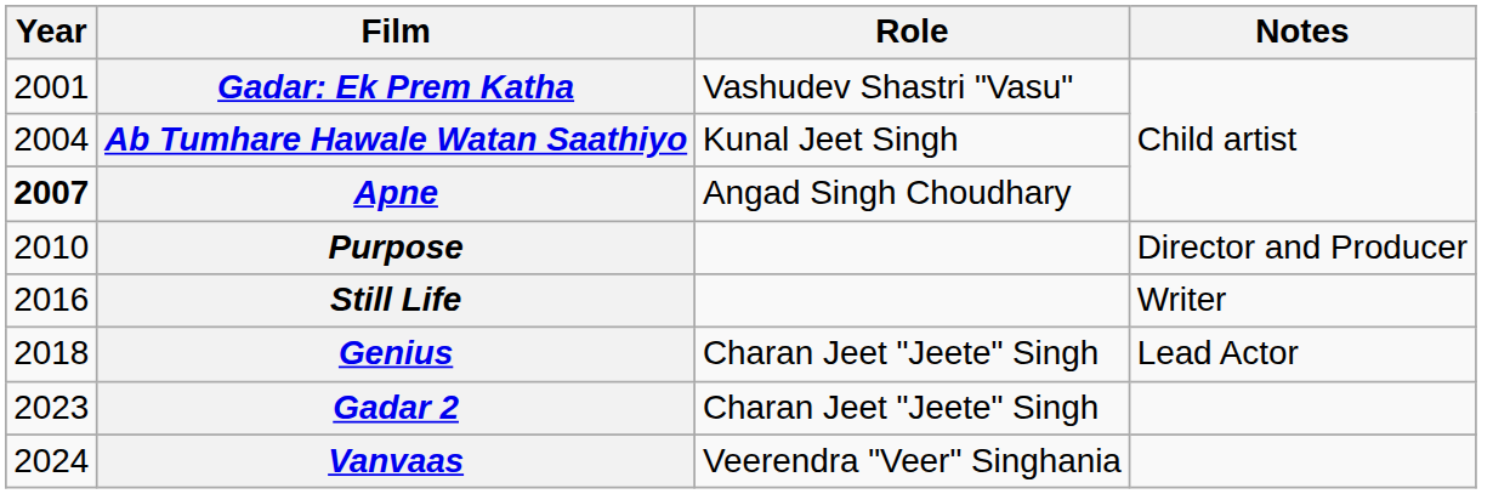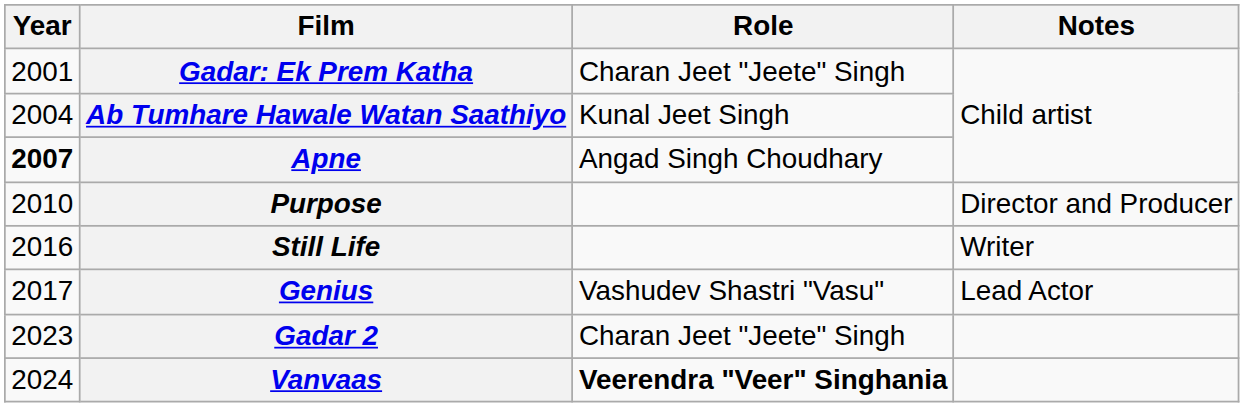Gadar: Ek Prem Katha | Role: Vashudev Shastri "Vasu" -> Charan Jeet "Jeete" Singh
Genius | Year: 2018 -> 2017
Genius | Role: Charan Jeet "Jeete" Singh -> Vashudev Shastri "Vasu"
Vanvaas | Role: normal -> bold
